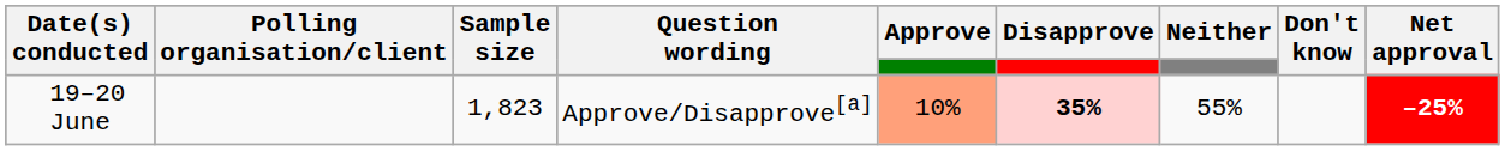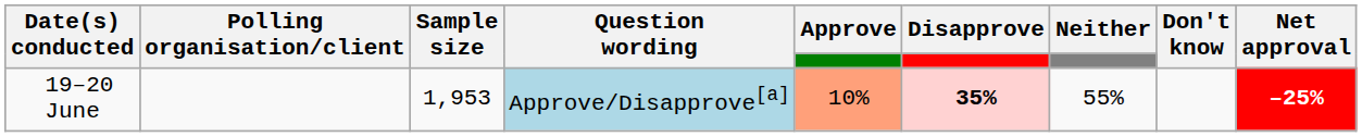19–20 June | Sample size: 1,823 -> 1,953
19–20 June | Question wording: no background -> lightblue background
